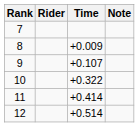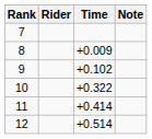9 | Time: +0.107 -> +0.102
